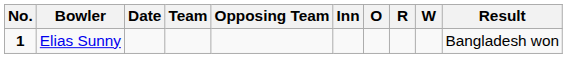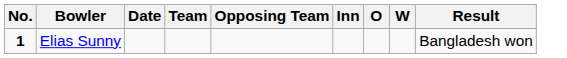- column: R
